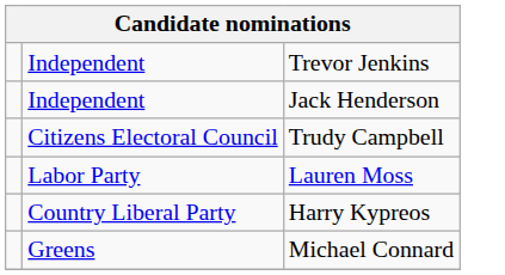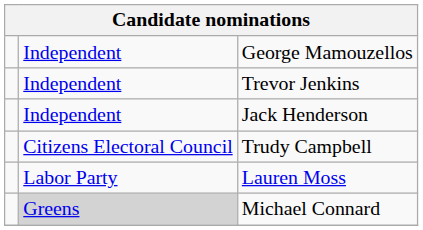+ row: Independent | George Mamouzellos
- row: Country Liberal Party | Harry Kypreos
Michael Connard | column 2: no background -> lightgrey background
